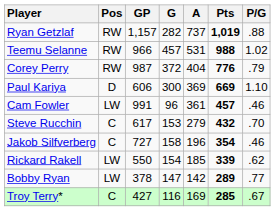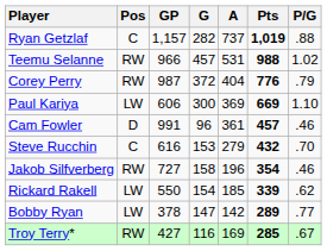Ryan Getzlaf | Pos: RW -> C
Paul Kariya | Pos: D -> LW
Cam Fowler | Pos: LW -> D
Steve Rucchin | GP: 617 -> 616
Jakob Silfverberg | Pos: C -> RW
Troy Terry* | Pos: C -> RW
